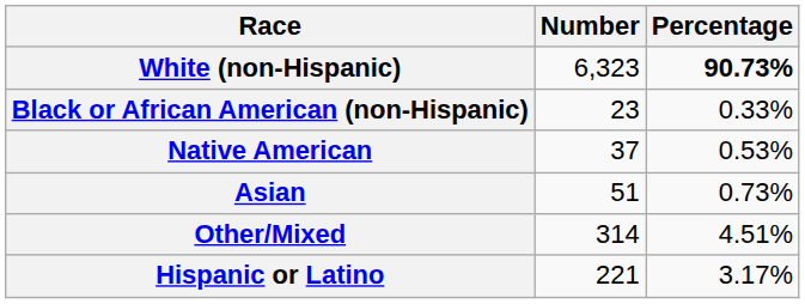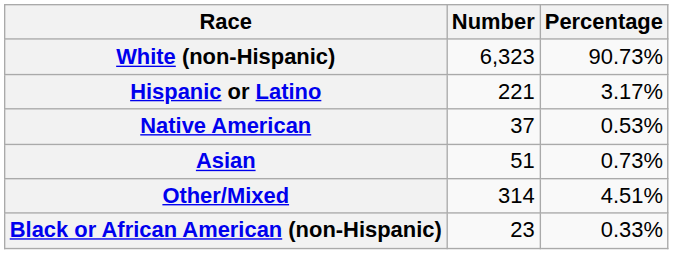White (non-Hispanic) | Percentage: bold -> normal
rows swapped: Black or African American (non-Hispanic) <-> Hispanic or Latino
